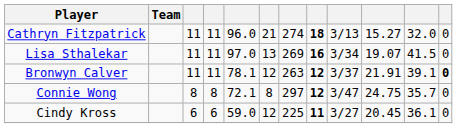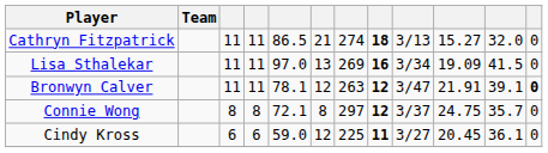Cathryn Fitzpatrick | column 5: 96.0 -> 86.5
Lisa Sthalekar | column 10: 19.07 -> 19.09
Bronwyn Calver | column 9: 3/37 -> 3/47
Connie Wong | column 9: 3/47 -> 3/37
